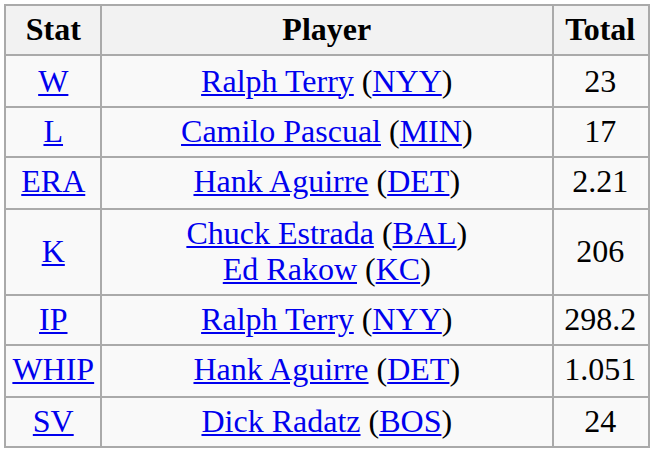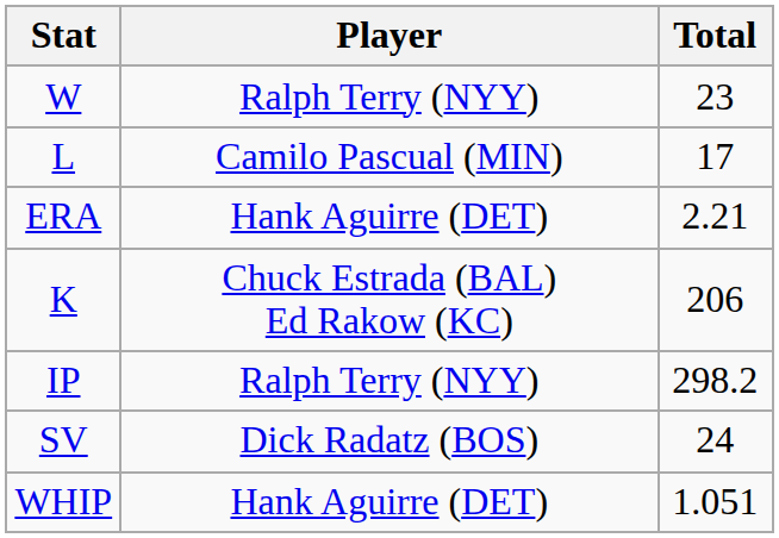rows swapped: SV <-> WHIP
